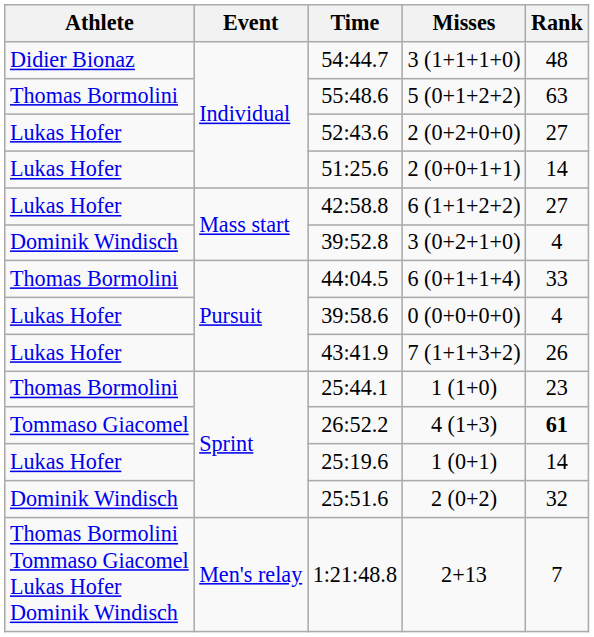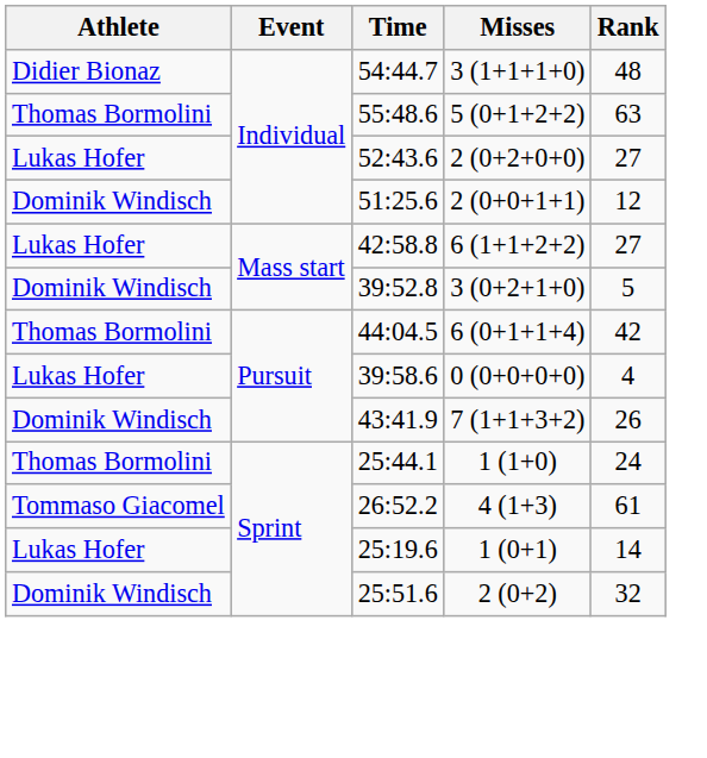51:25.6 | Athlete: Lukas Hofer -> Dominik Windisch
51:25.6 | Rank: 14 -> 12
39:52.8 | Rank: 4 -> 5
44:04.5 | Rank: 33 -> 42
43:41.9 | Athlete: Lukas Hofer -> Dominik Windisch
25:44.1 | Rank: 23 -> 24
26:52.2 | Rank: bold -> normal
- row: Thomas Bormolini Tommaso Giacomel Lukas Hofer Dominik Windisch | Men's relay | 1:21:48.8 | 2+13 | 7
